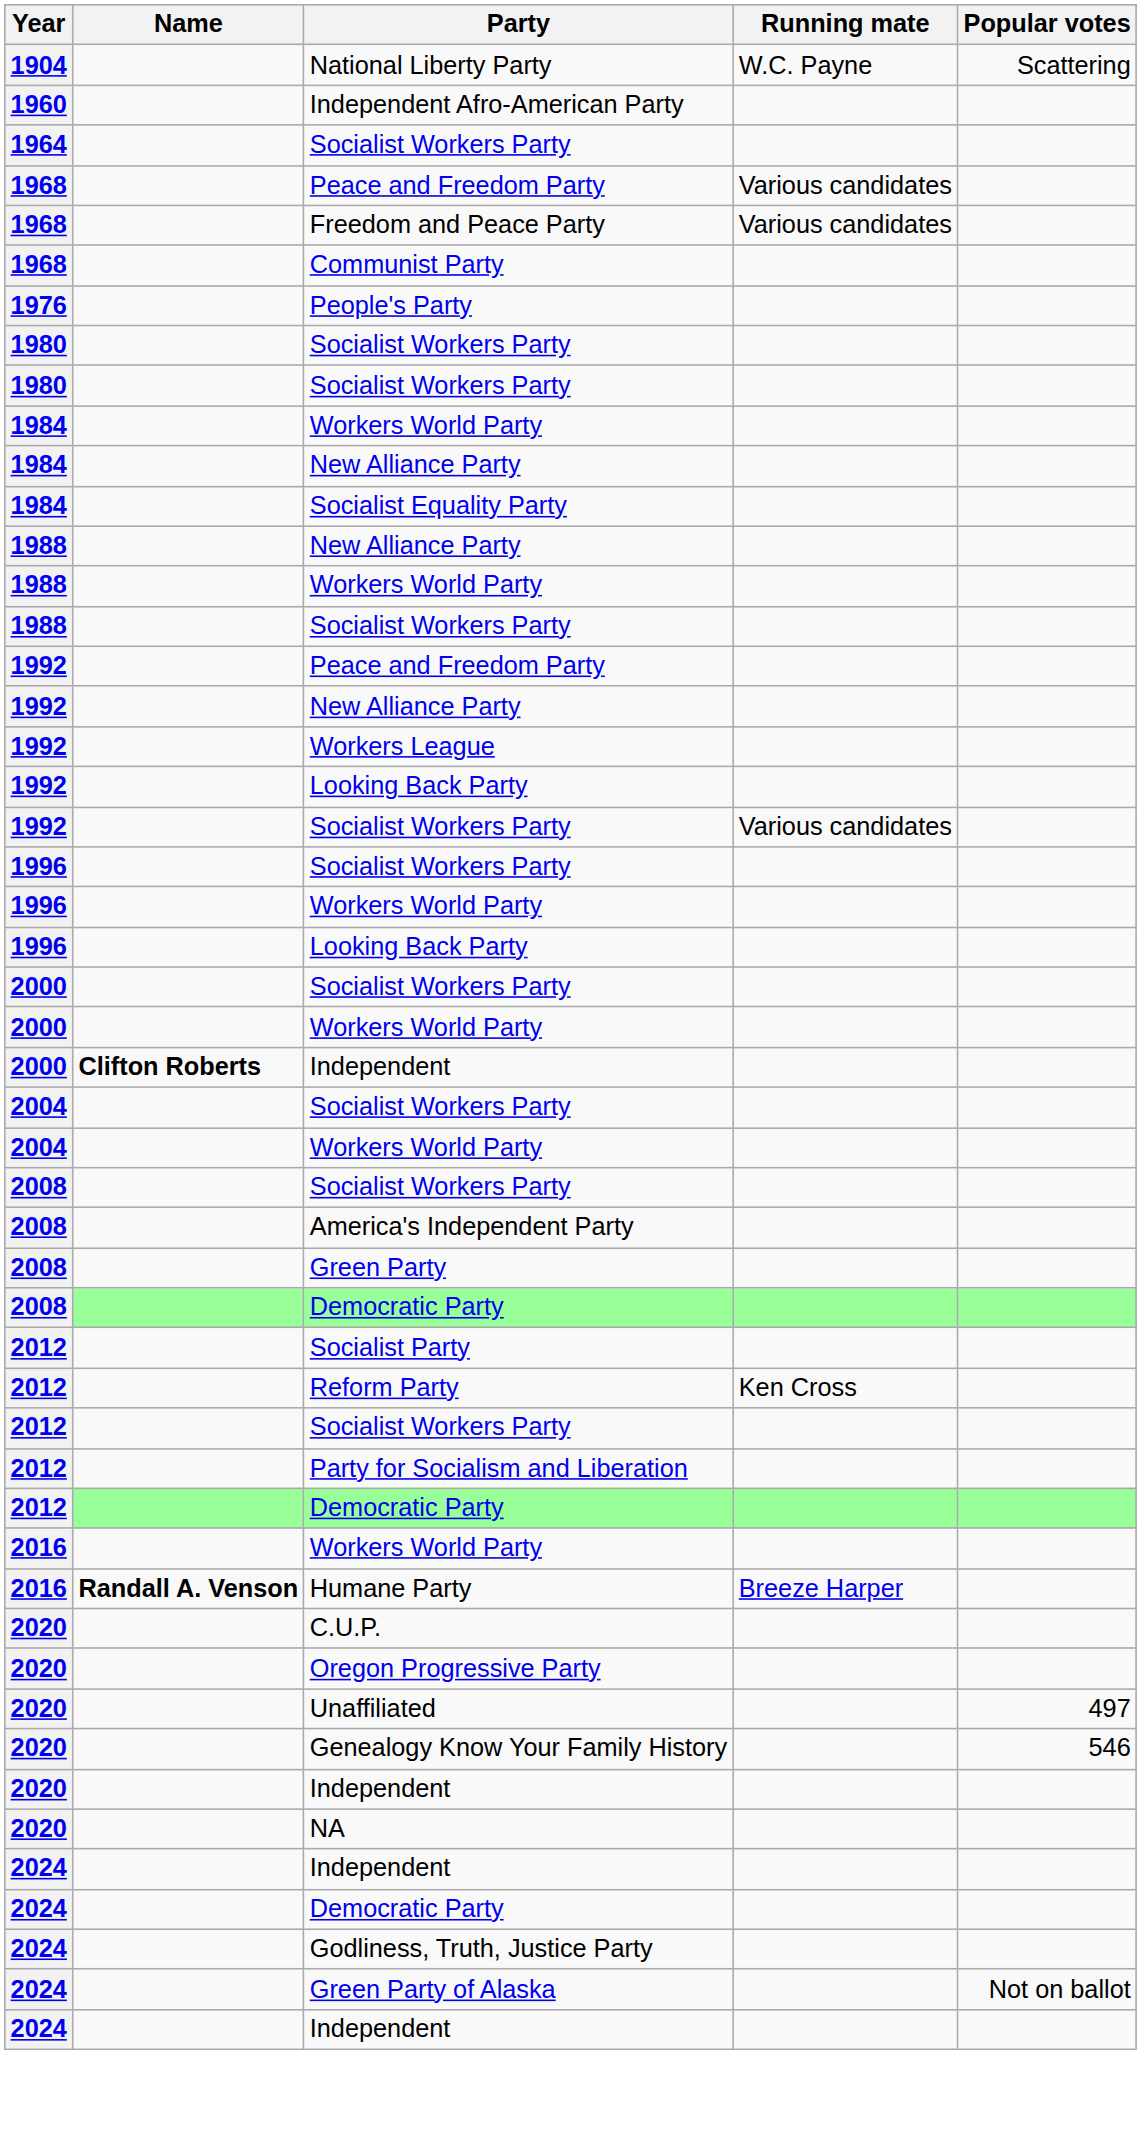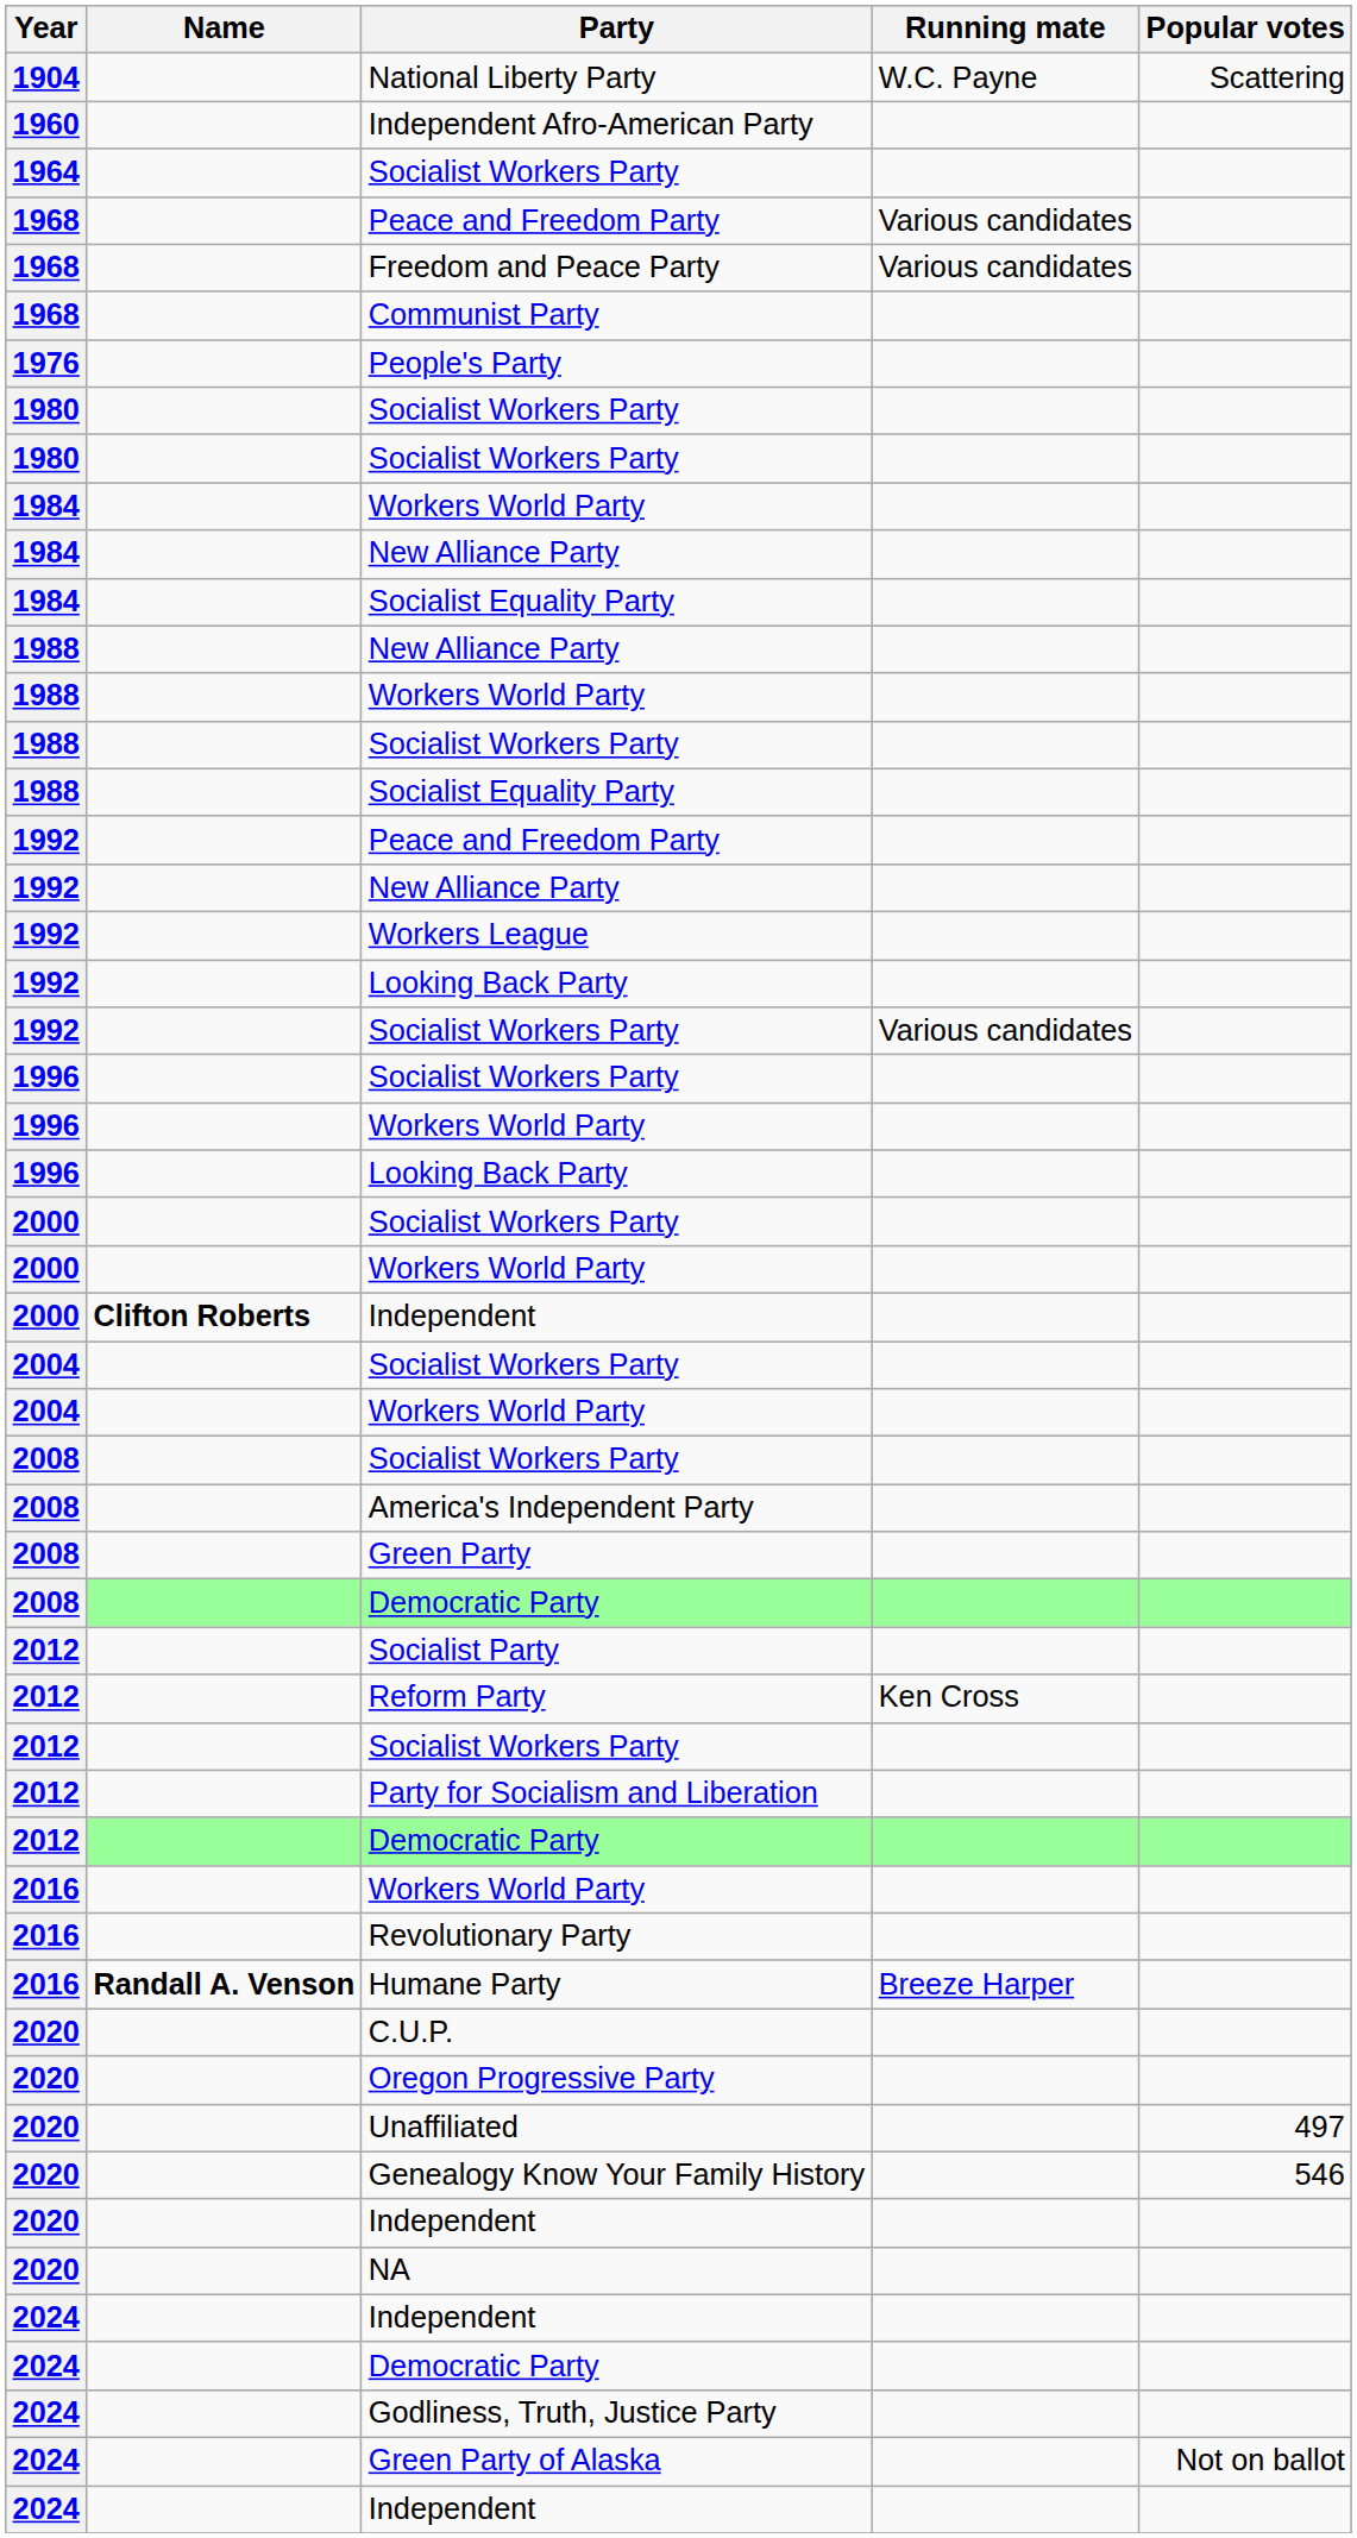+ row: 1988 | Socialist Equality Party
+ row: 2016 | Revolutionary Party
